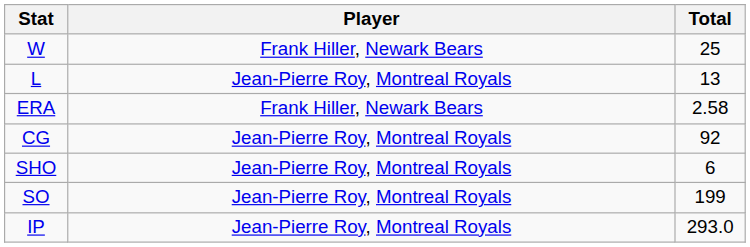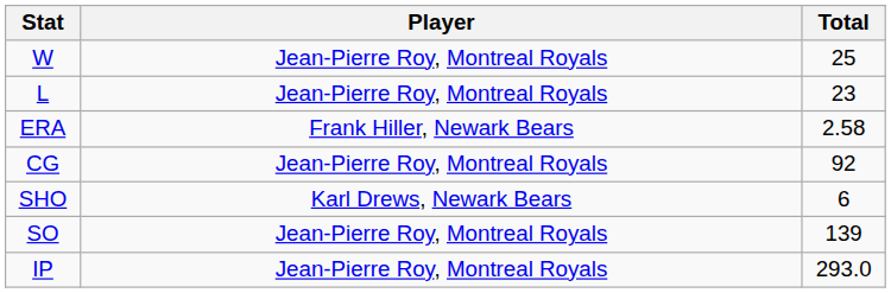W | Player: Frank Hiller, Newark Bears -> Jean-Pierre Roy, Montreal Royals
L | Total: 13 -> 23
SHO | Player: Jean-Pierre Roy, Montreal Royals -> Karl Drews, Newark Bears
SO | Total: 199 -> 139
